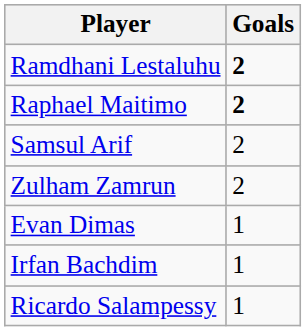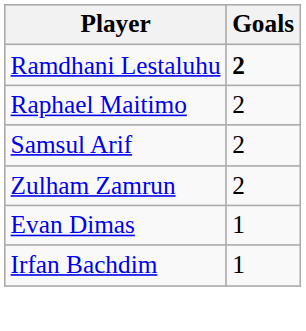Raphael Maitimo | Goals: bold -> normal
- row: Ricardo Salampessy | 1
